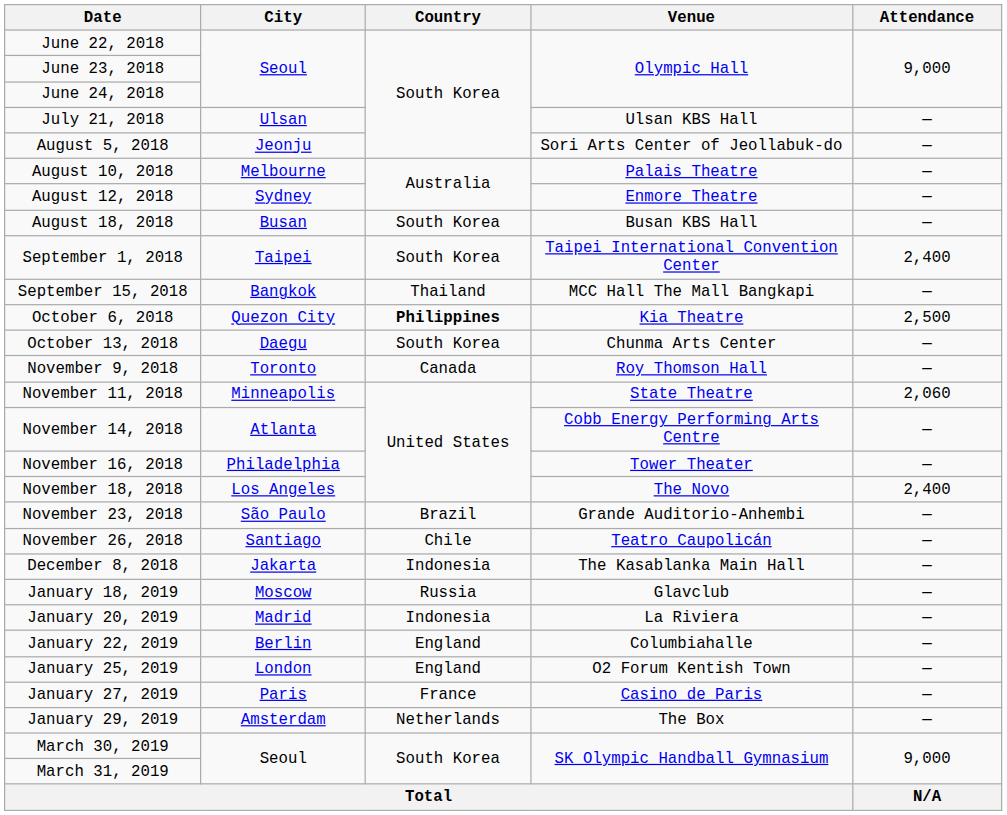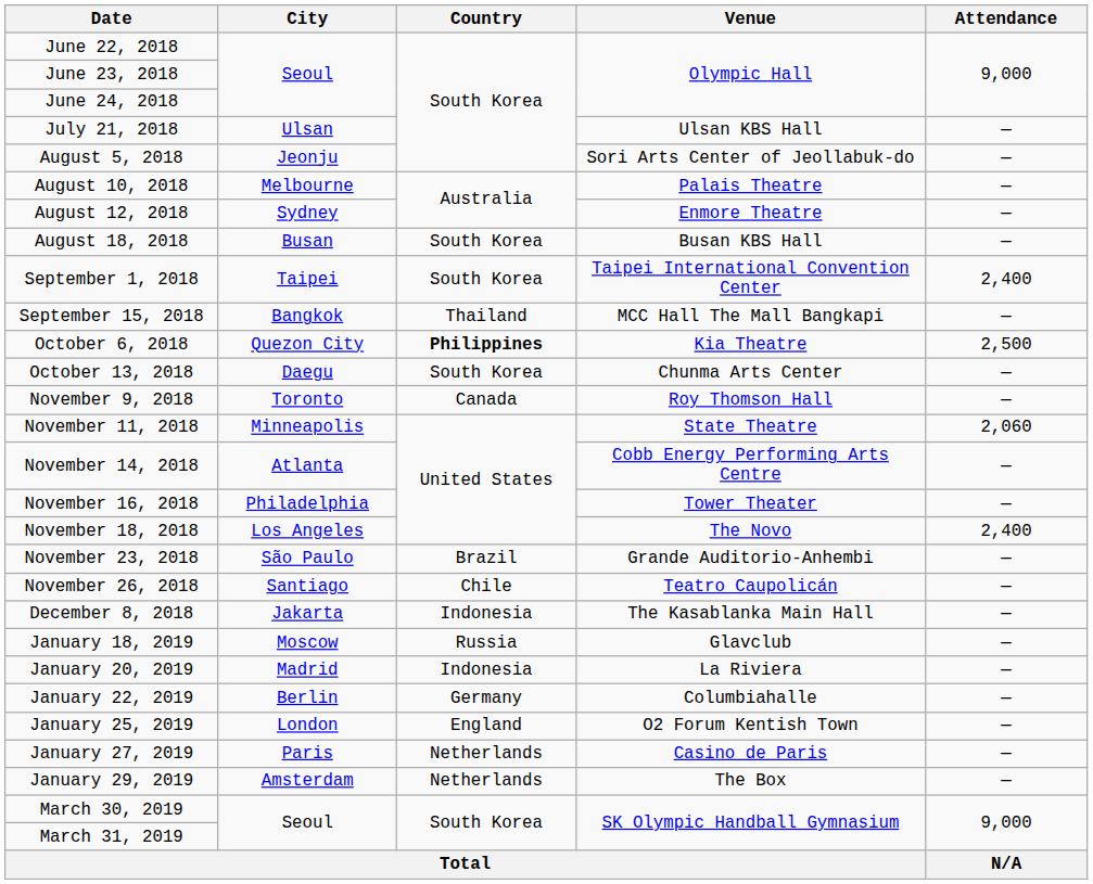January 22, 2019 | Country: England -> Germany
January 27, 2019 | Country: France -> Netherlands
